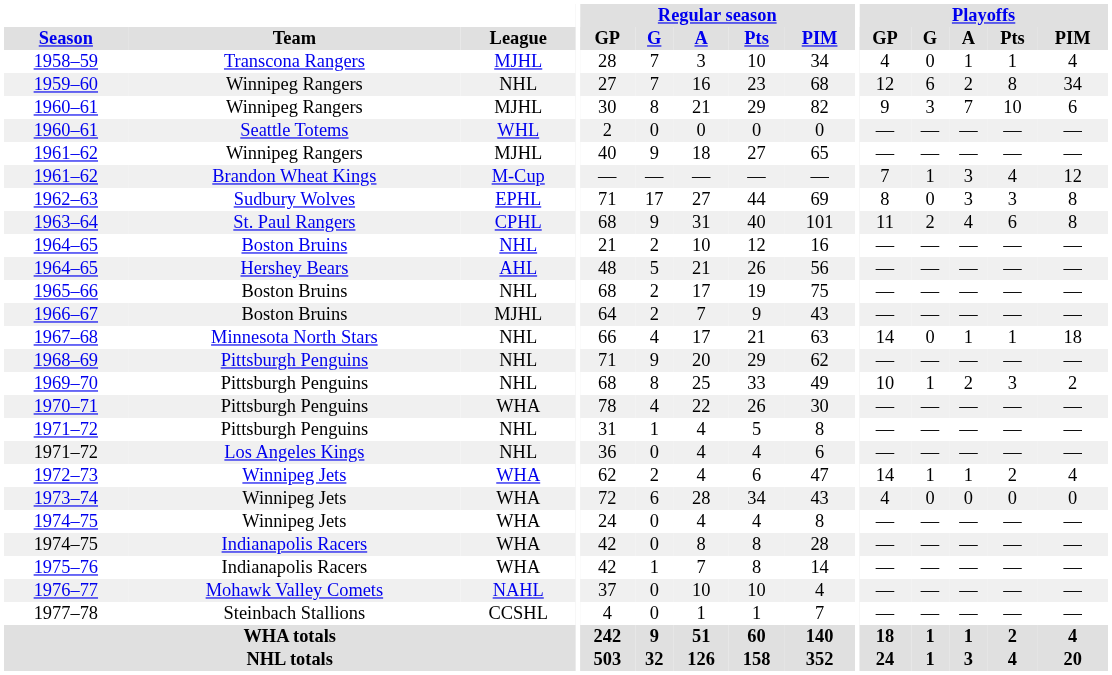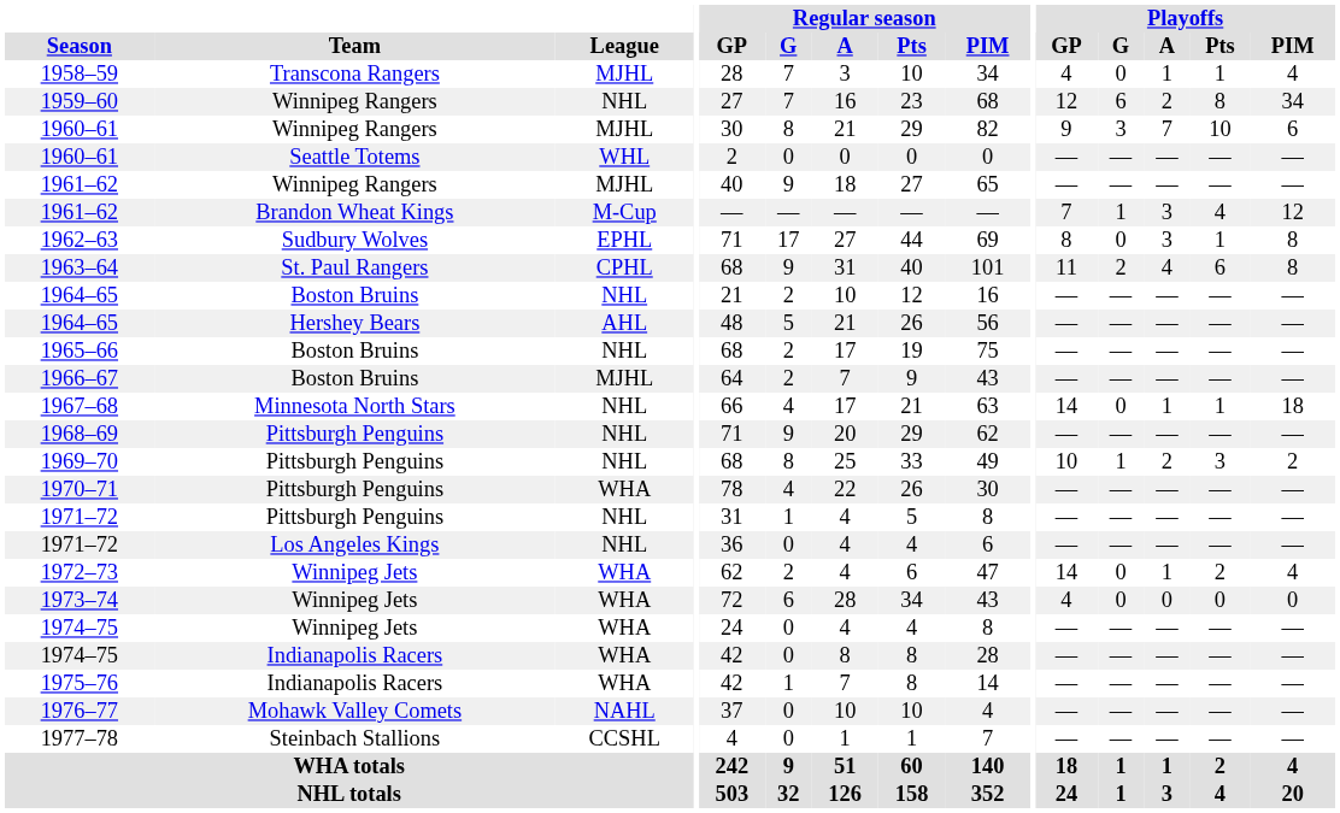1962–63 | Playoffs / Pts: 3 -> 1
1972–73 | Playoffs / G: 1 -> 0
